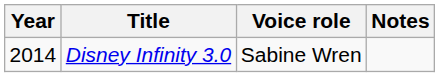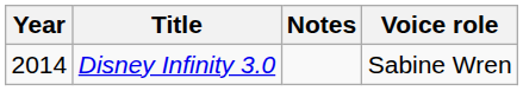columns swapped: Voice role <-> Notes
